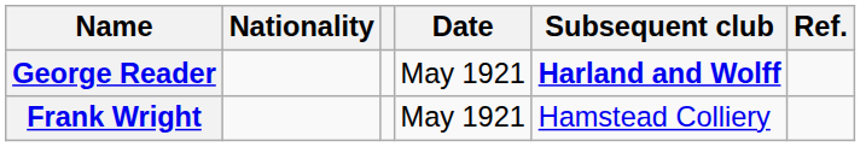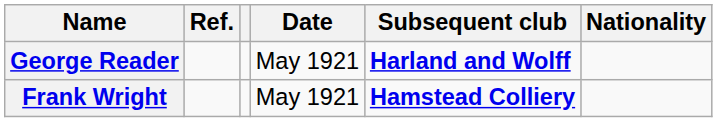columns swapped: Nationality <-> Ref.
Frank Wright | Subsequent club: normal -> bold
